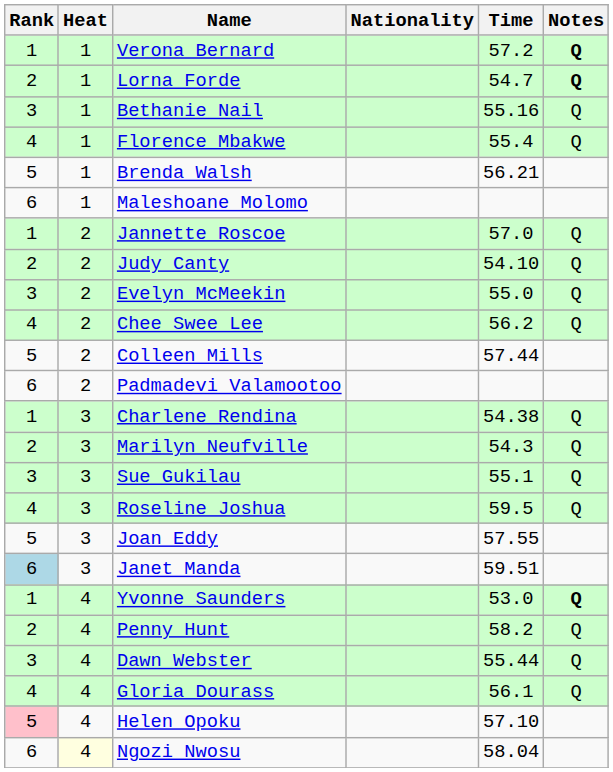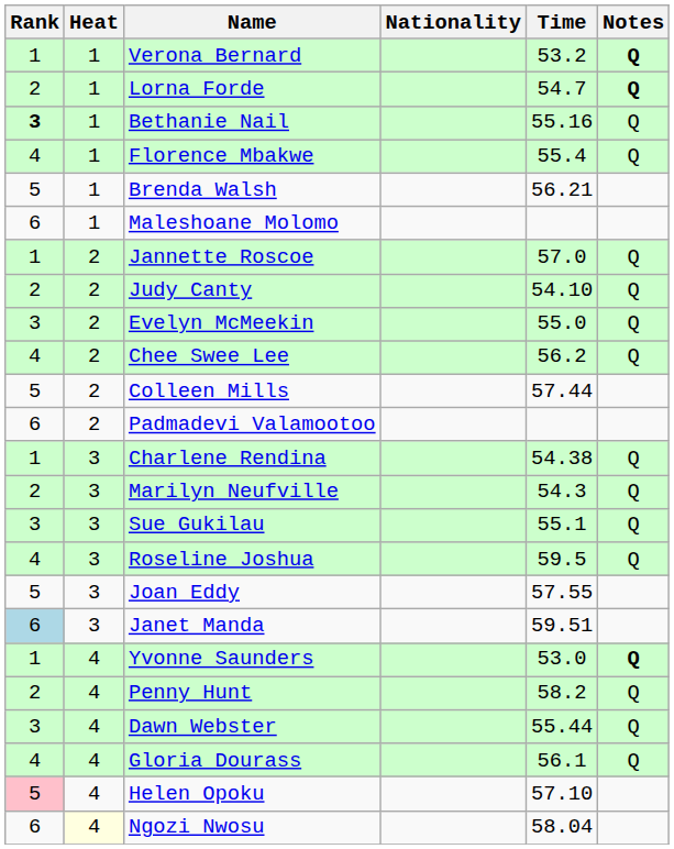Verona Bernard | Time: 57.2 -> 53.2
Bethanie Nail | Rank: normal -> bold
